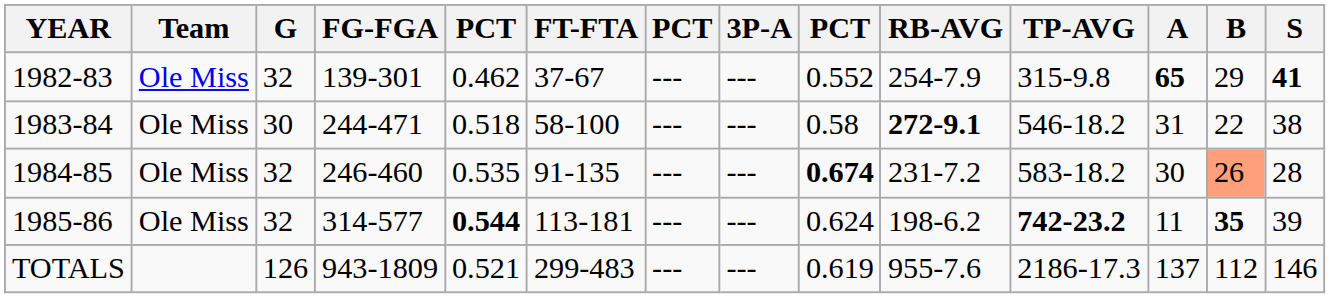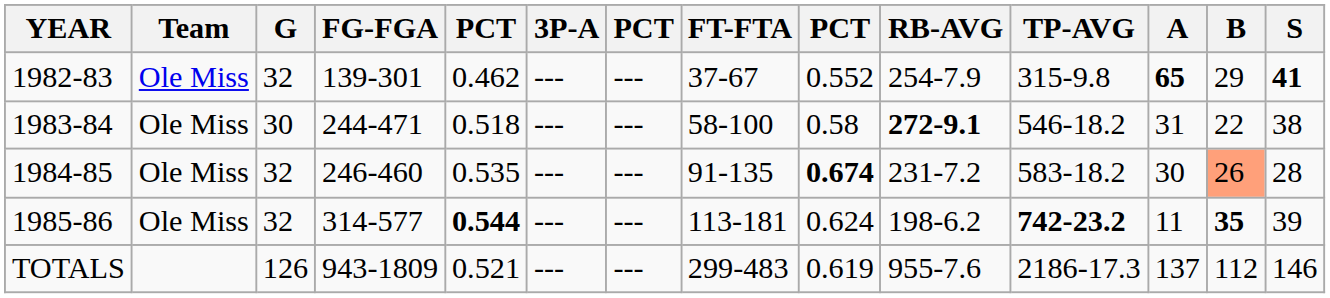columns swapped: 3P-A <-> FT-FTA
